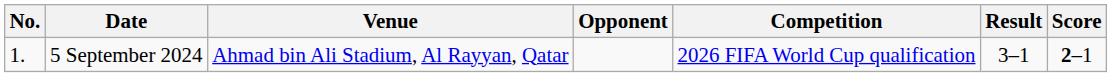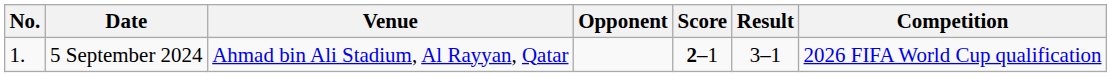columns swapped: Score <-> Competition
